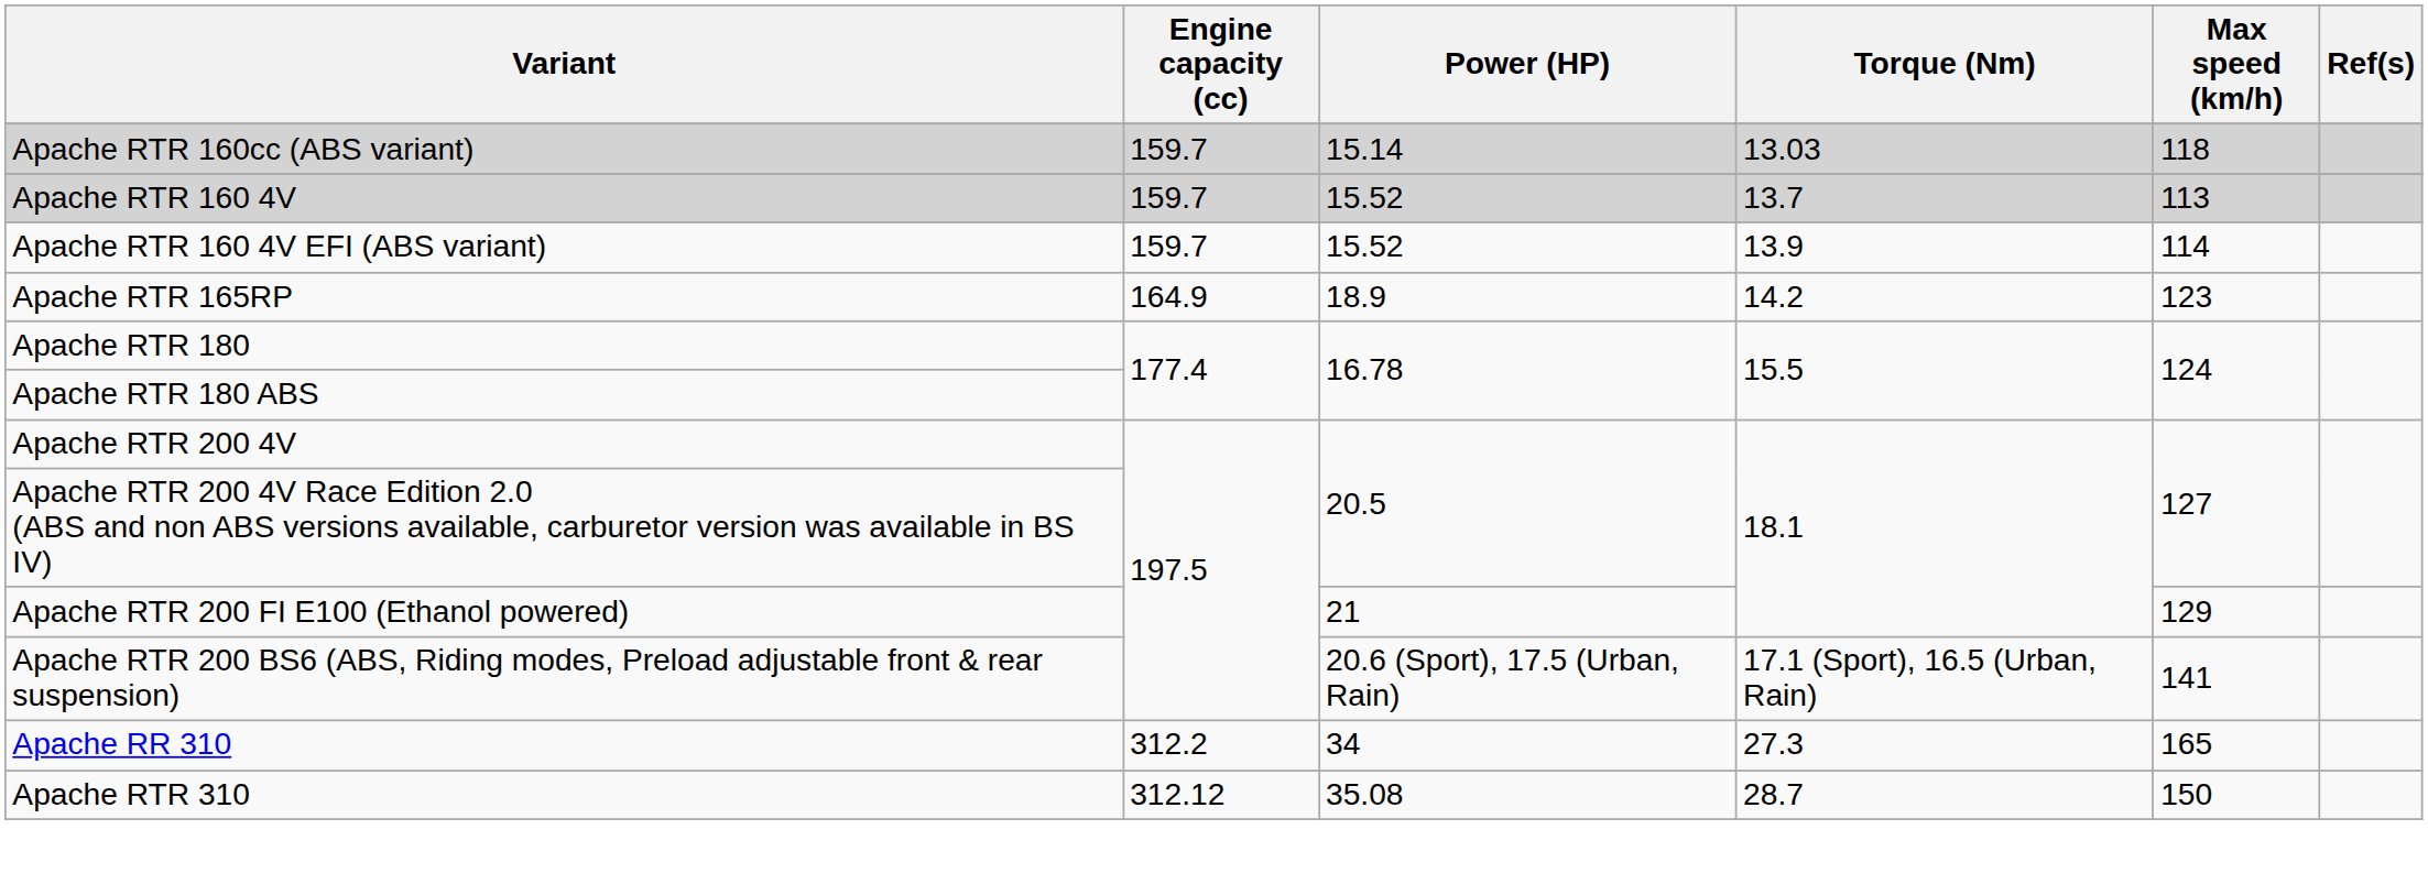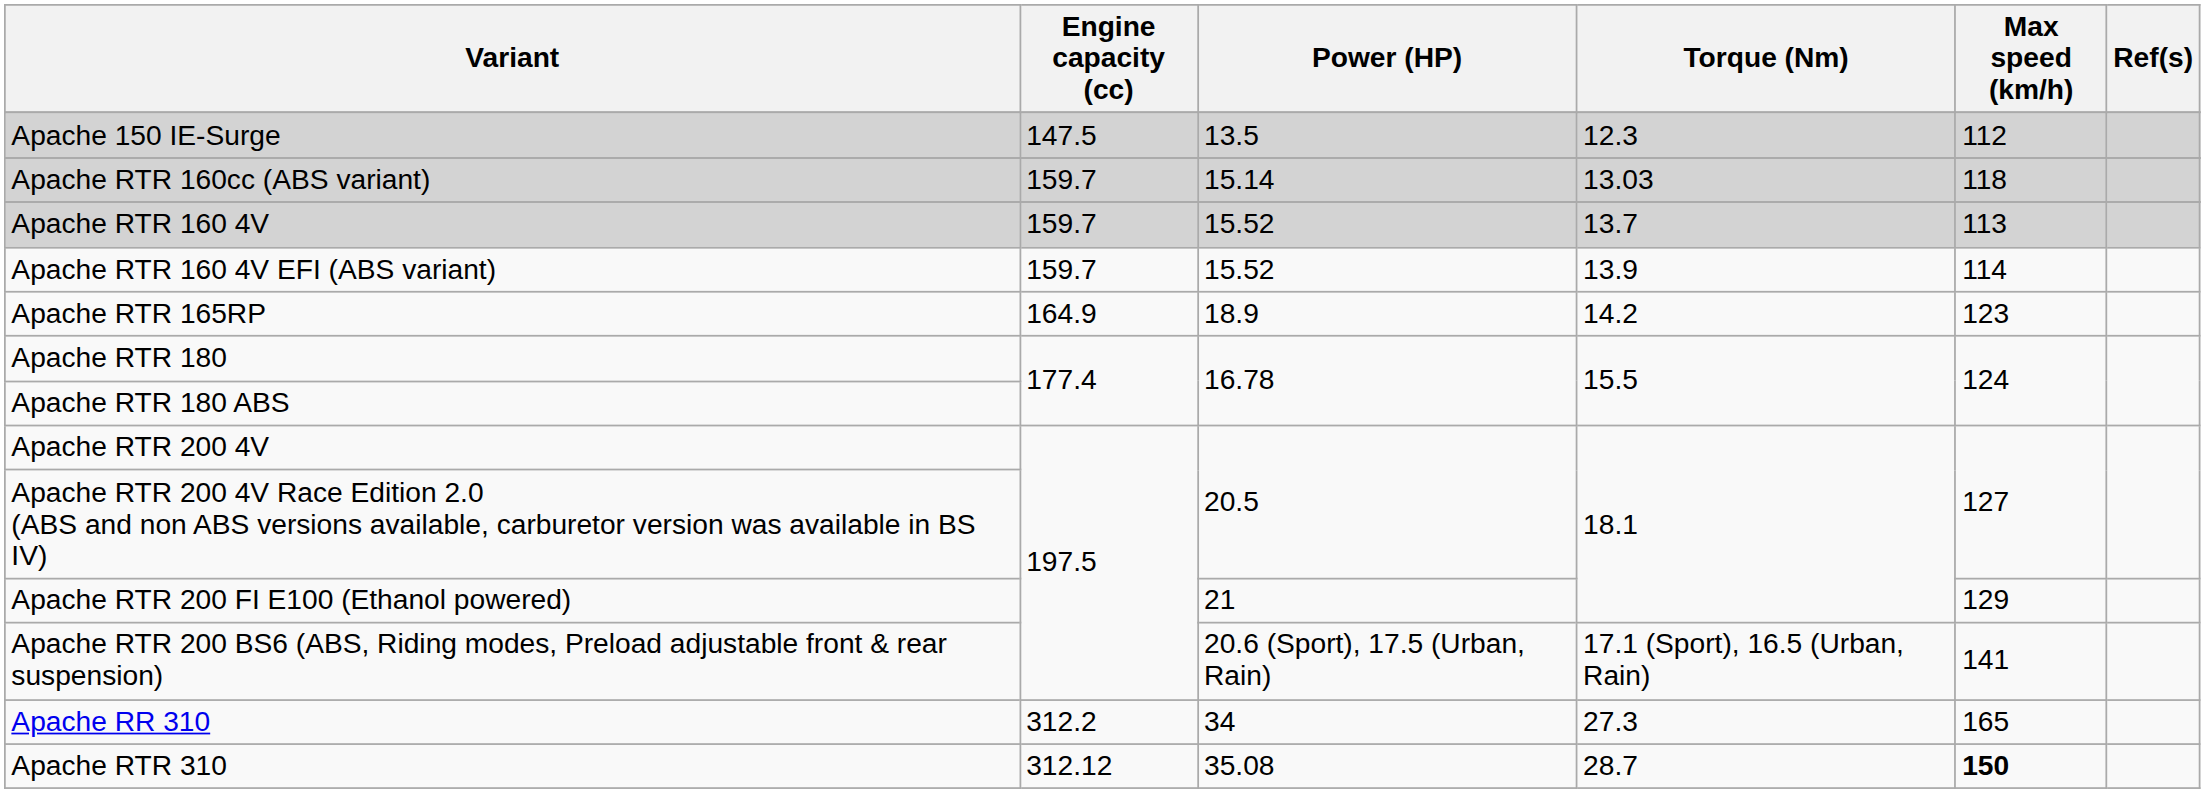+ row: Apache 150 IE-Surge | 147.5 | 13.5 | 12.3 | 112
Apache RTR 310 | Max speed (km/h): normal -> bold
